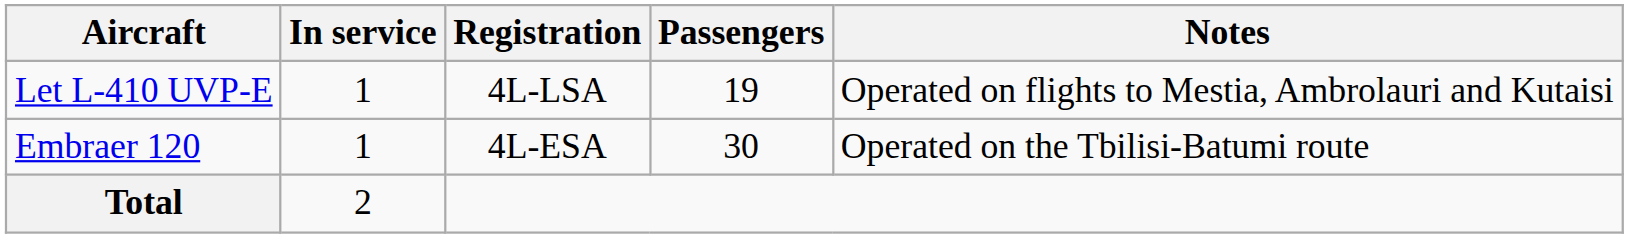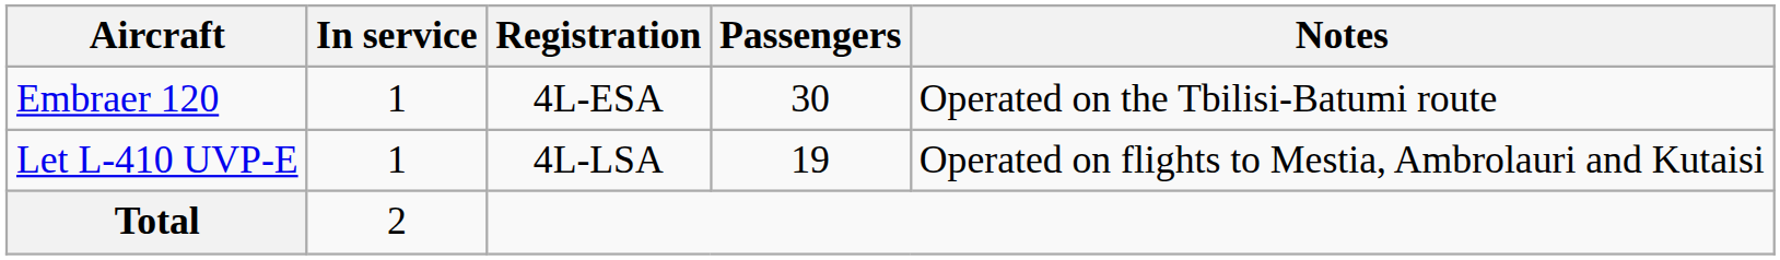rows swapped: Let L-410 UVP-E <-> Embraer 120
